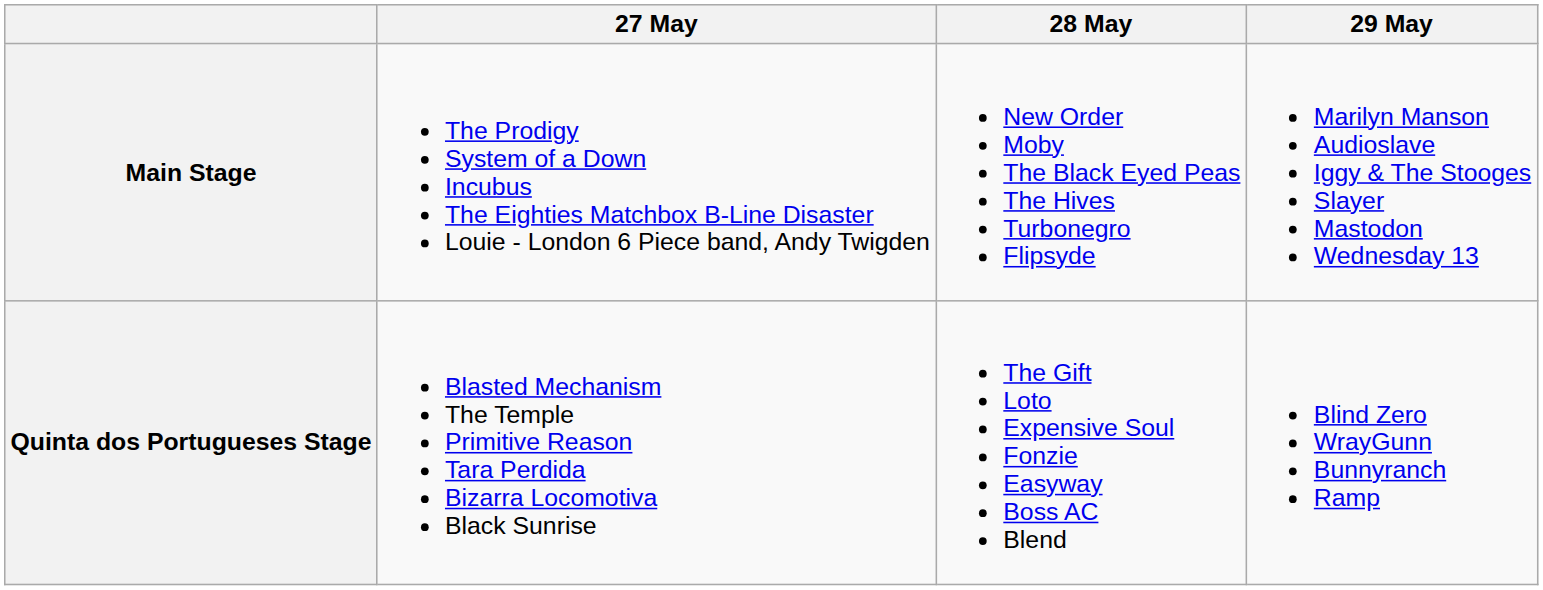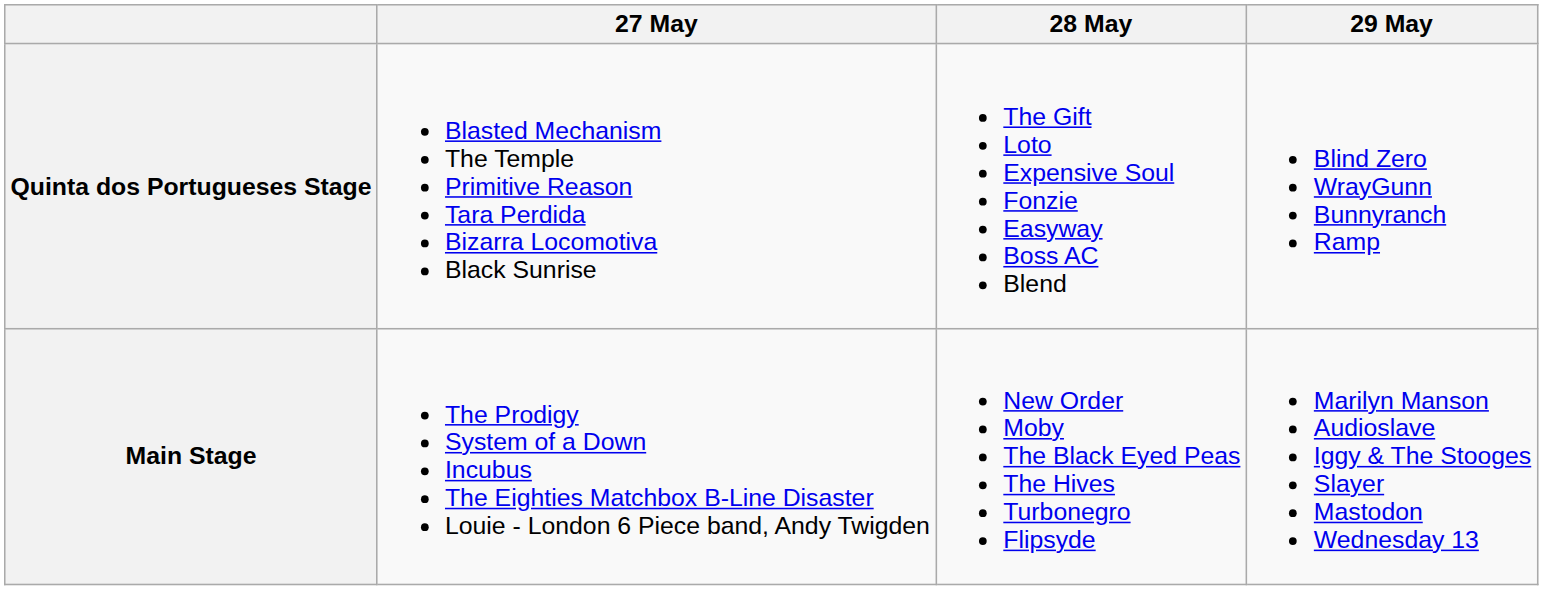rows swapped: Main Stage <-> Quinta dos Portugueses Stage
